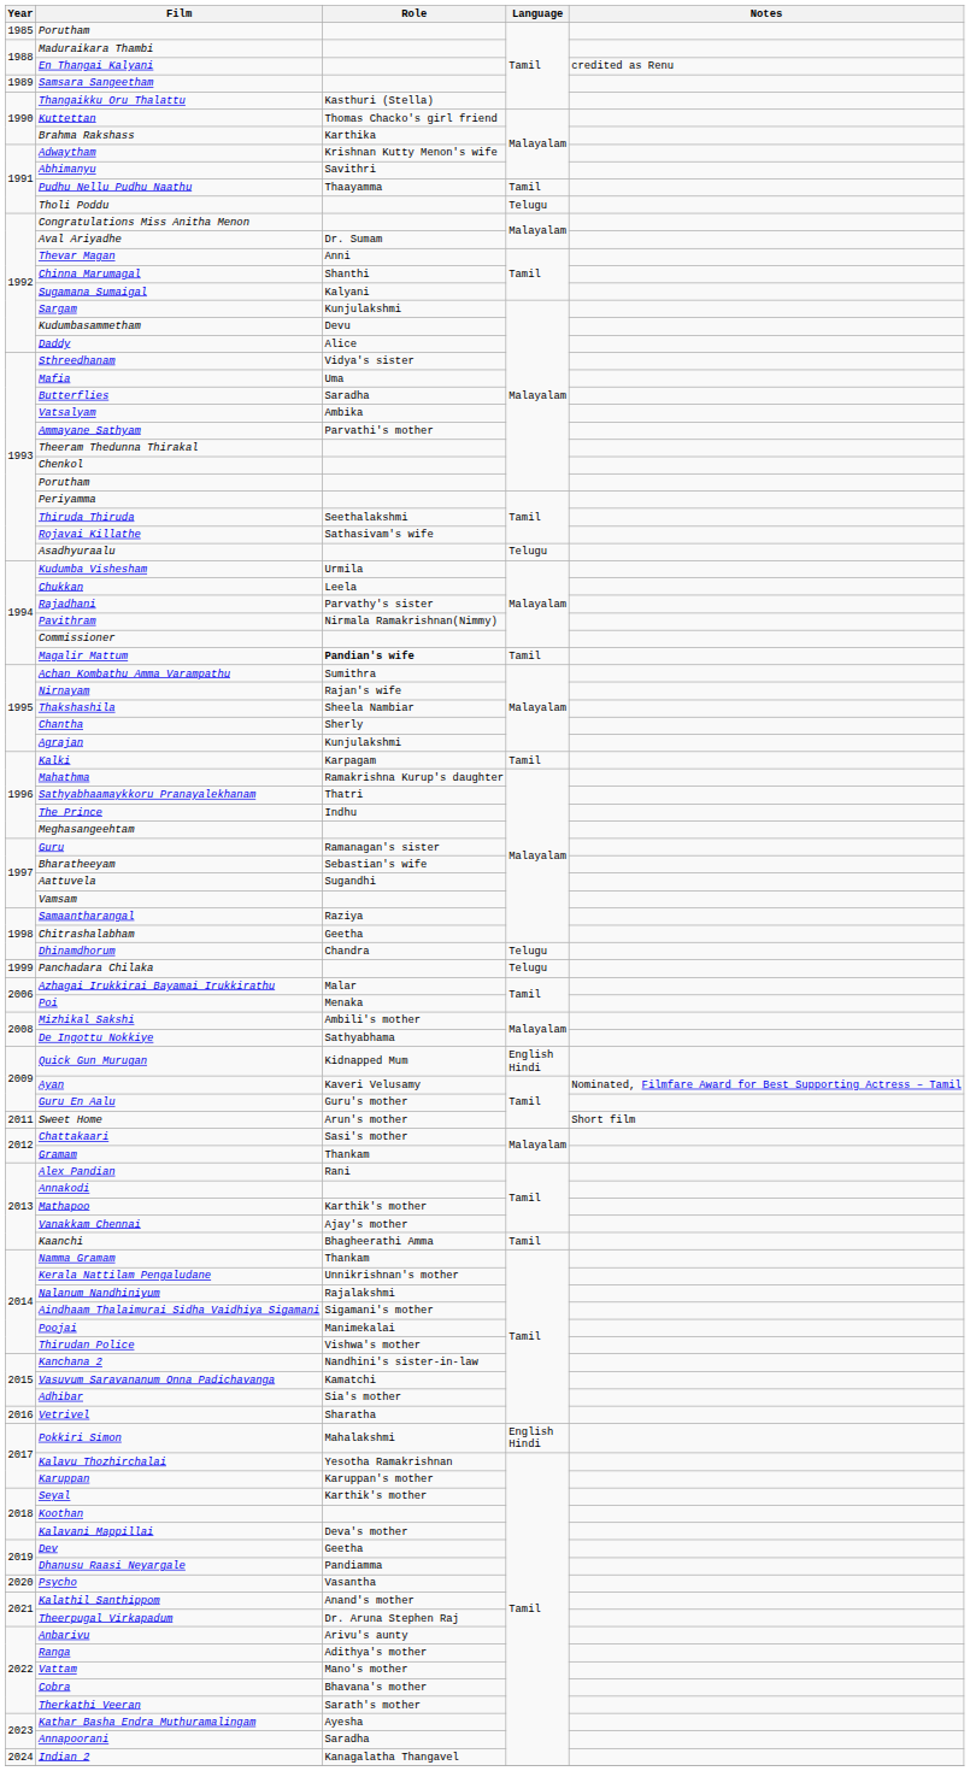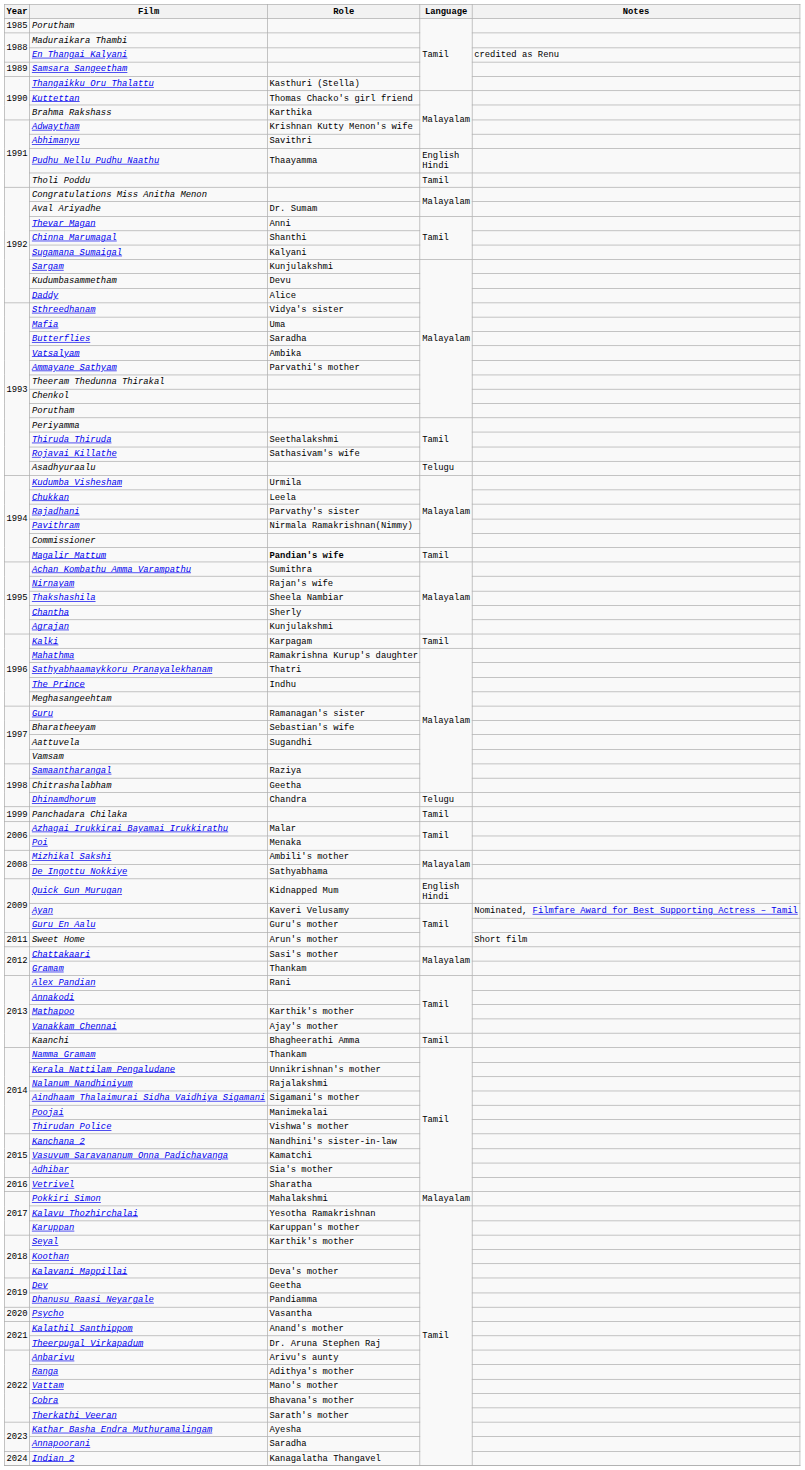Pudhu Nellu Pudhu Naathu | Language: Tamil -> English Hindi
Tholi Poddu | Language: Telugu -> Tamil
Panchadara Chilaka | Language: Telugu -> Tamil
Pokkiri Simon | Language: English Hindi -> Malayalam
